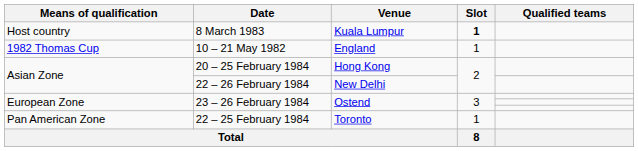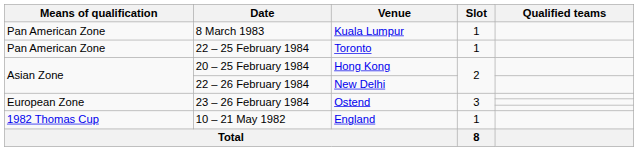8 March 1983 | Means of qualification: Host country -> Pan American Zone
8 March 1983 | Slot: bold -> normal
rows swapped: 10 – 21 May 1982 <-> 22 – 25 February 1984
